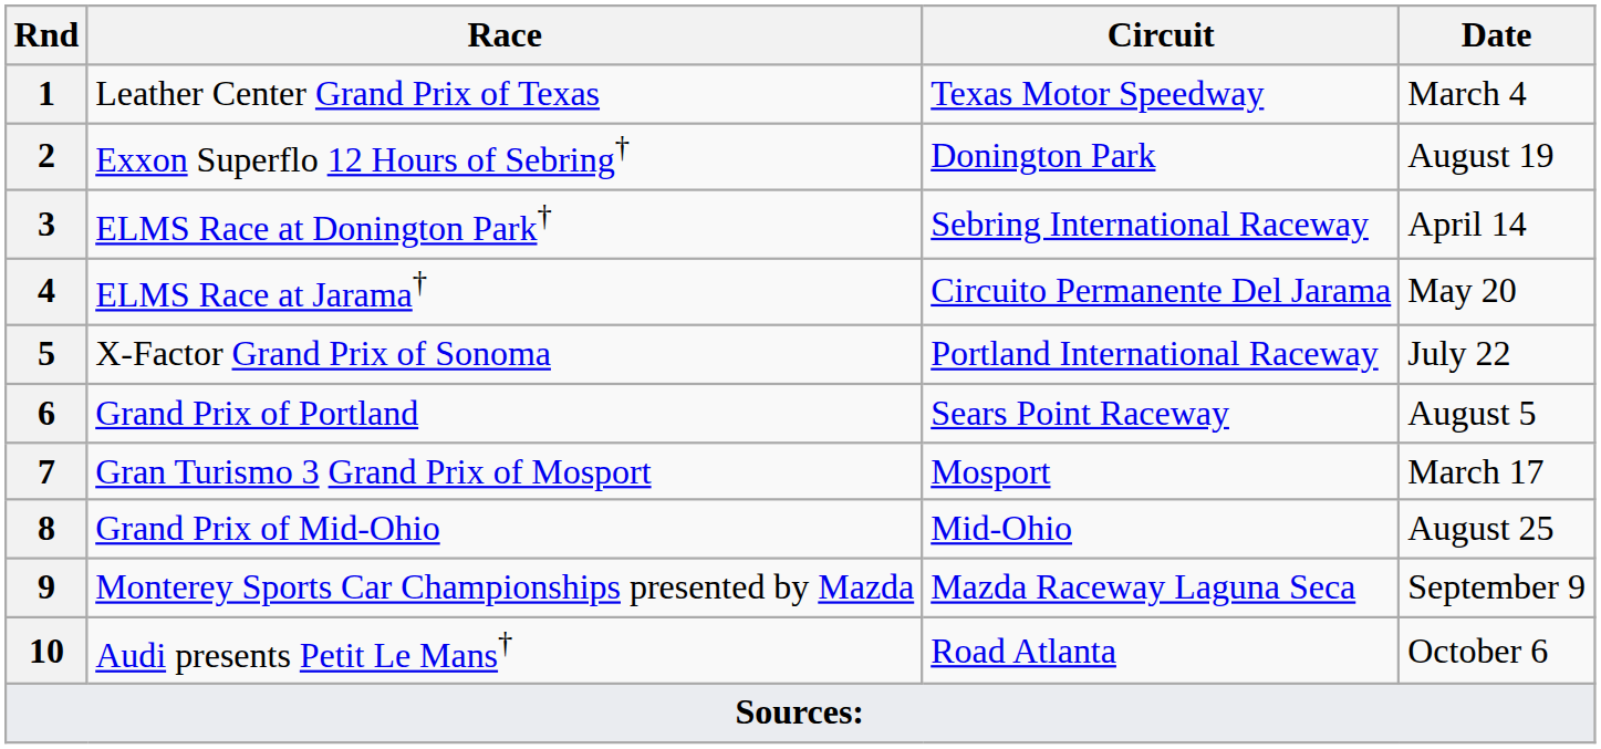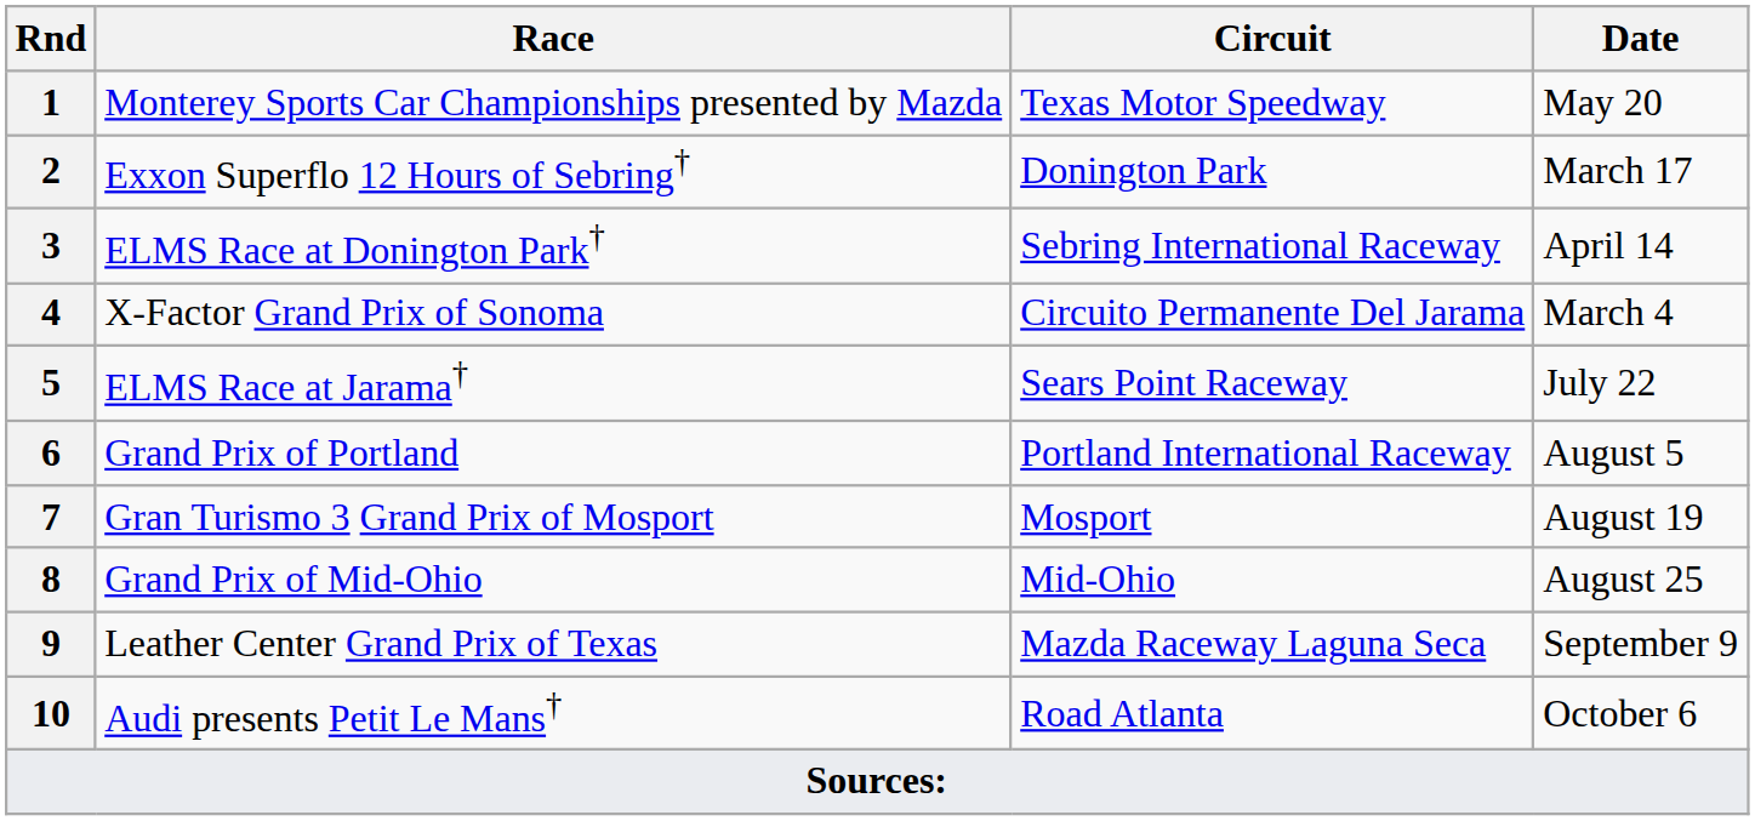1 | Race: Leather Center Grand Prix of Texas -> Monterey Sports Car Championships presented by Mazda
1 | Date: March 4 -> May 20
2 | Date: August 19 -> March 17
4 | Race: ELMS Race at Jarama† -> X-Factor Grand Prix of Sonoma
4 | Date: May 20 -> March 4
5 | Race: X-Factor Grand Prix of Sonoma -> ELMS Race at Jarama†
5 | Circuit: Portland International Raceway -> Sears Point Raceway
6 | Circuit: Sears Point Raceway -> Portland International Raceway
7 | Date: March 17 -> August 19
9 | Race: Monterey Sports Car Championships presented by Mazda -> Leather Center Grand Prix of Texas
